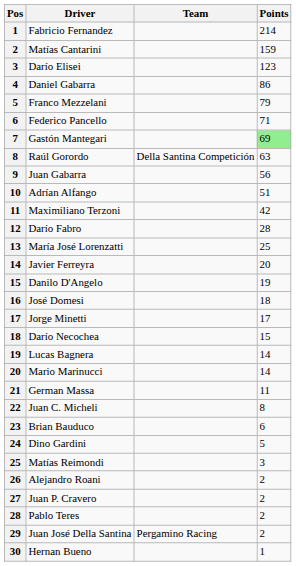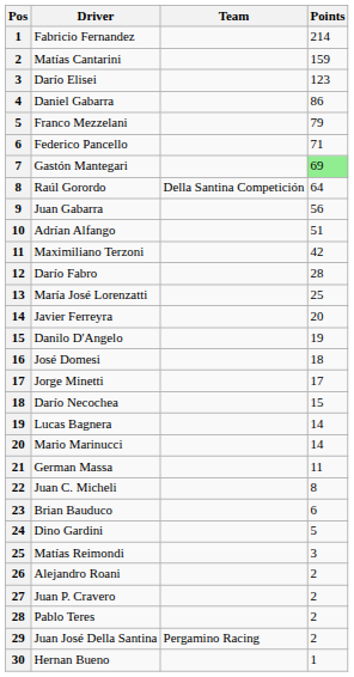Raúl Gorordo | Points: 63 -> 64
